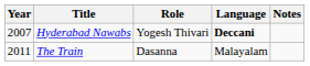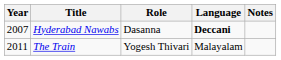Hyderabad Nawabs | Role: Yogesh Thivari -> Dasanna
The Train | Role: Dasanna -> Yogesh Thivari
